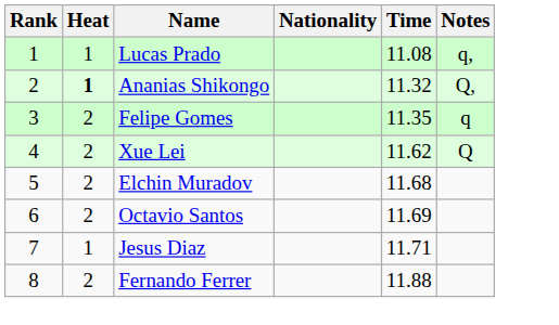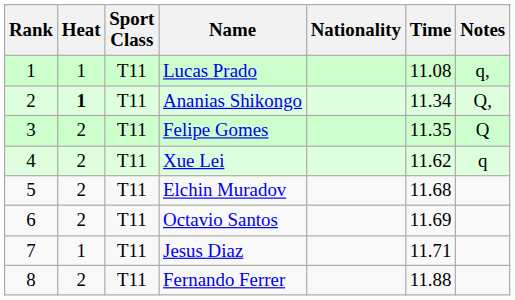+ column: Sport Class | T11 | T11 | T11 | T11 | T11 | T11 | T11 | T11
Ananias Shikongo | Time: 11.32 -> 11.34
Felipe Gomes | Notes: q -> Q
Xue Lei | Notes: Q -> q
